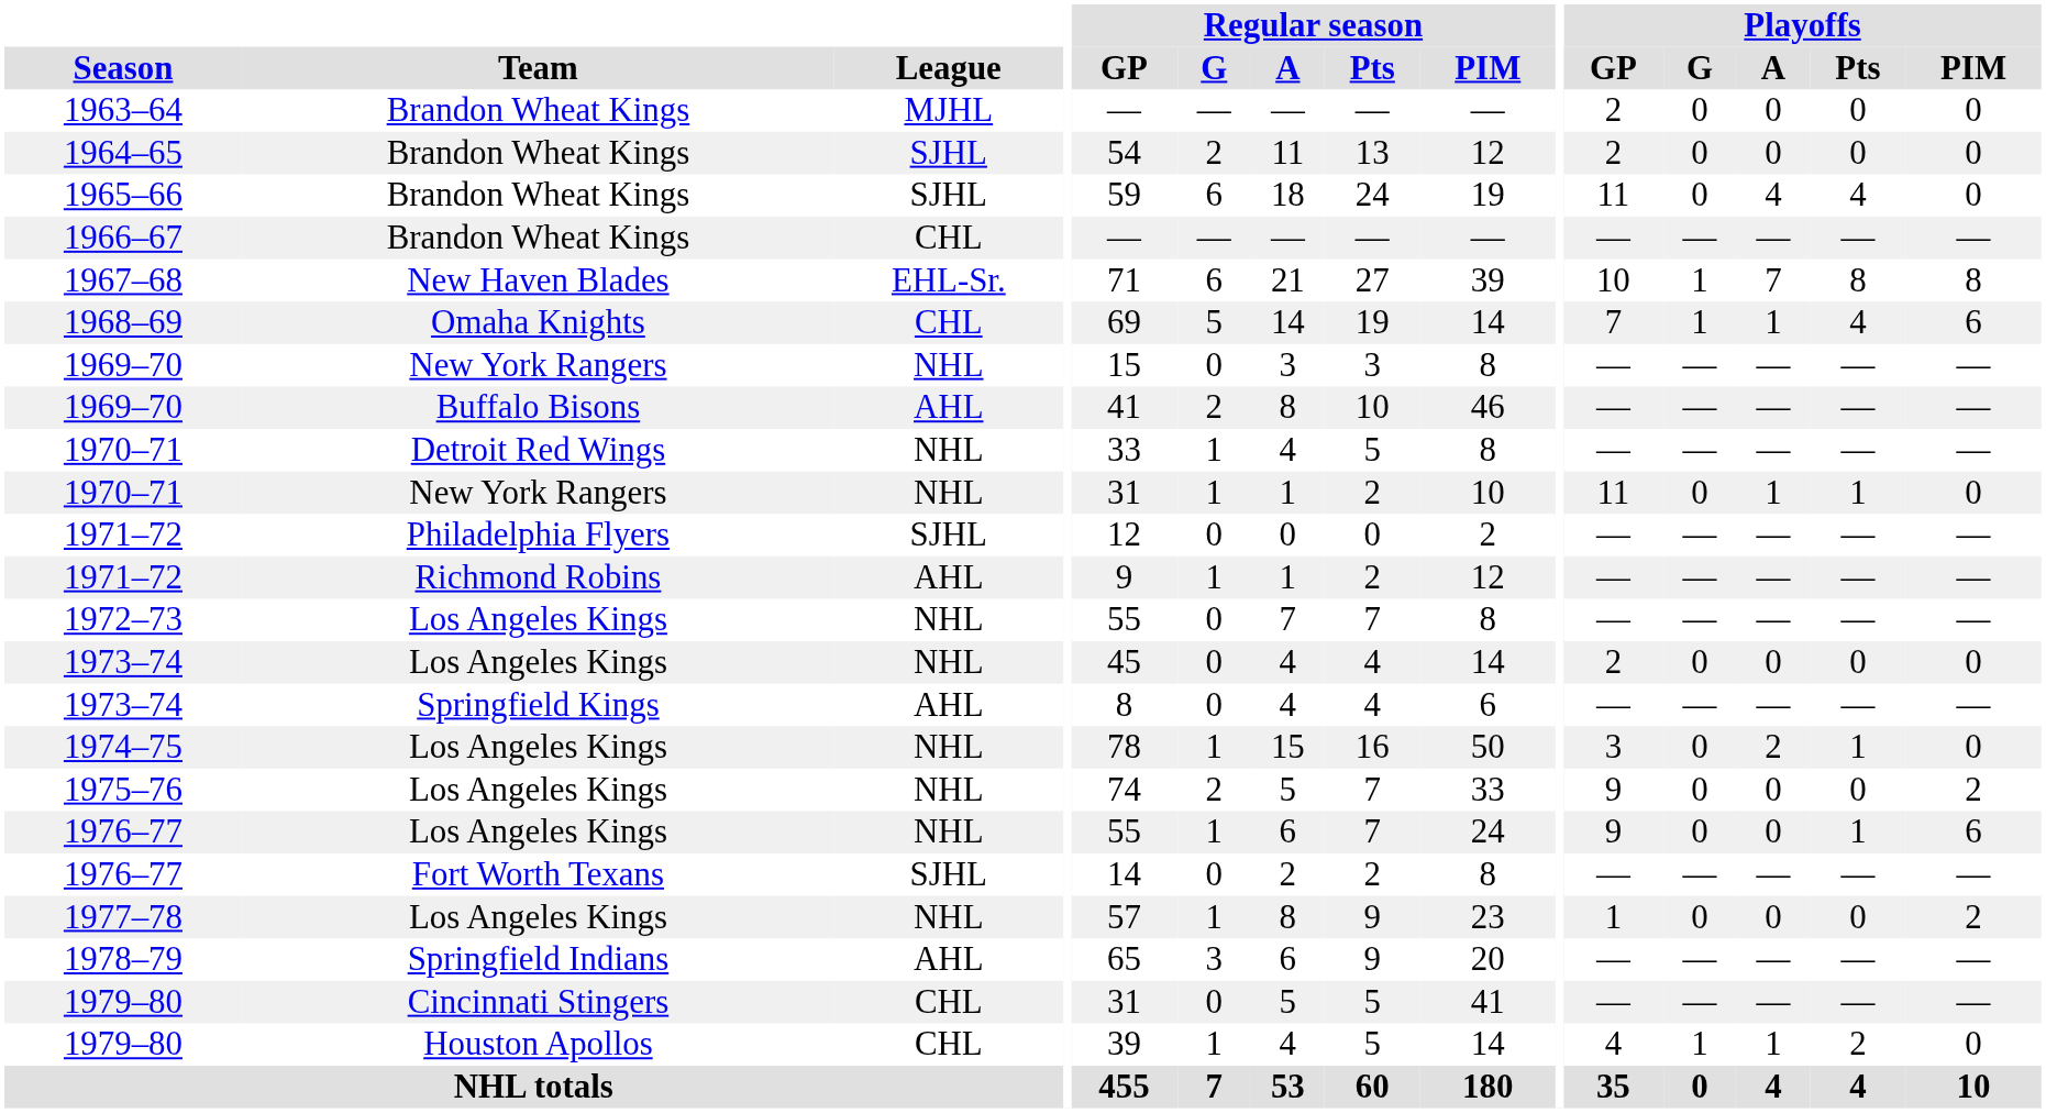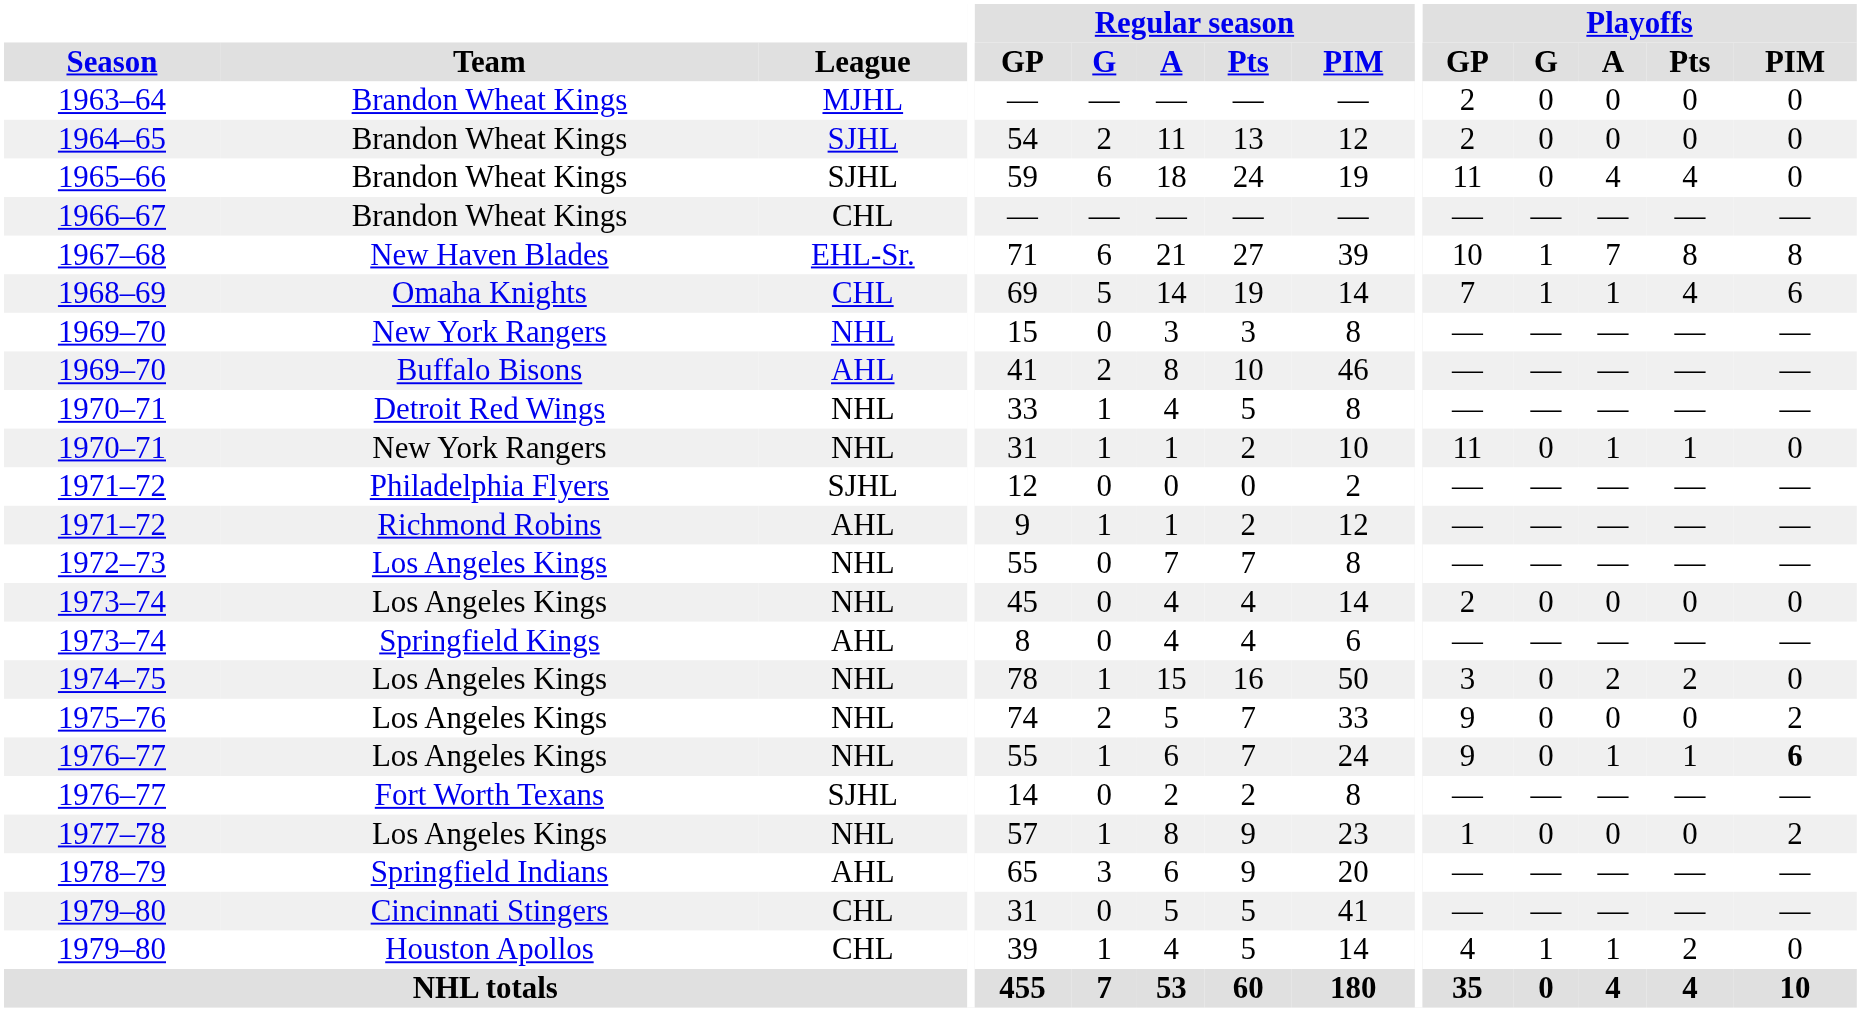1974–75 | Playoffs / Pts: 1 -> 2
1976–77 / Los Angeles Kings | Playoffs / A: 0 -> 1
1976–77 / Los Angeles Kings | Playoffs / PIM: normal -> bold
